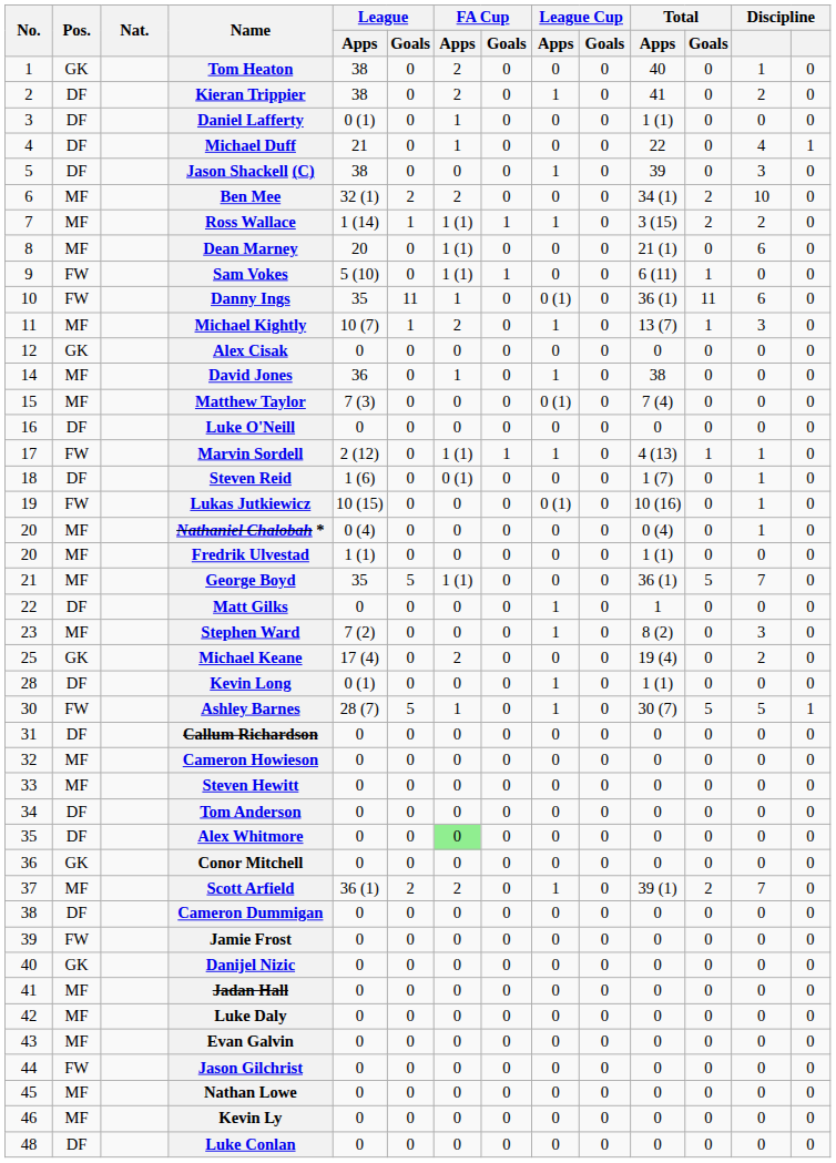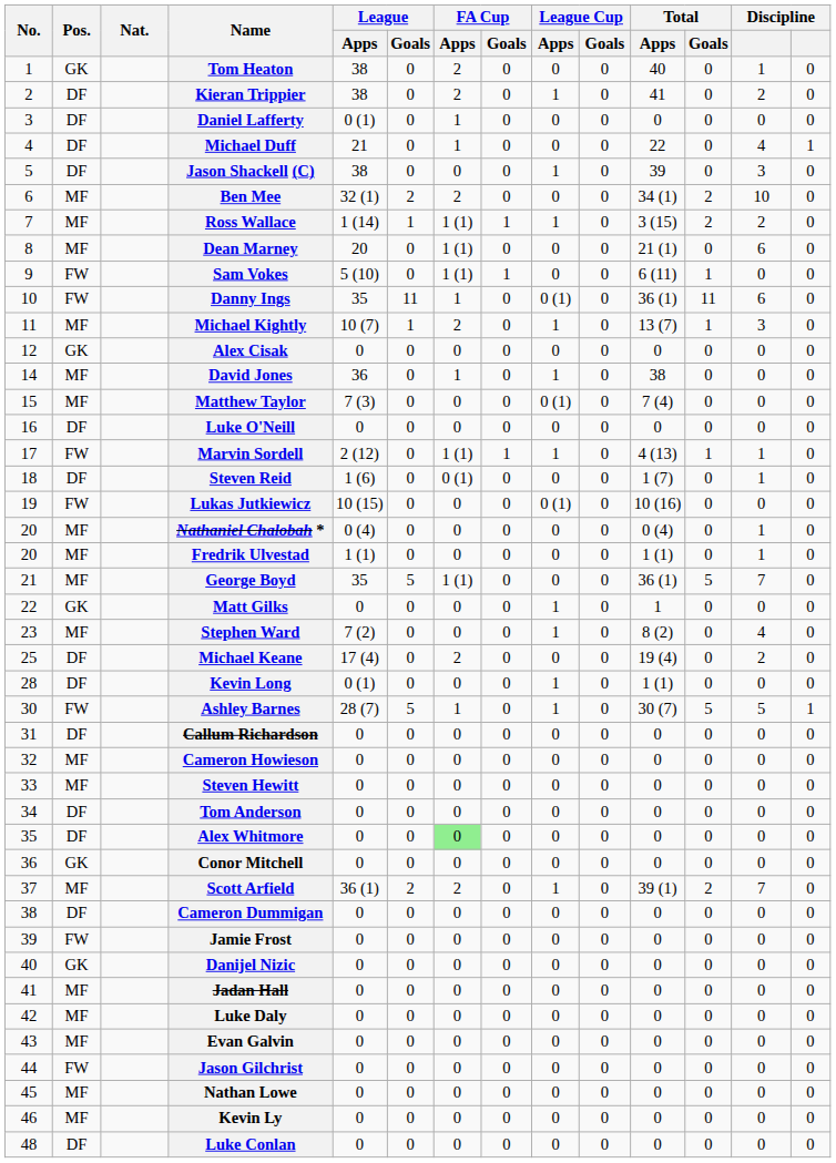Daniel Lafferty | Total / Apps: 1 (1) -> 0
Lukas Jutkiewicz | column 13: 1 -> 0
Fredrik Ulvestad | column 13: 0 -> 1
Matt Gilks | Pos.: DF -> GK
Stephen Ward | column 13: 3 -> 4
Michael Keane | Pos.: GK -> DF
